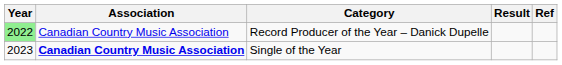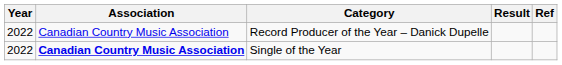Record Producer of the Year – Danick Dupelle | Year: lightgreen background -> no background
Single of the Year | Year: 2023 -> 2022
